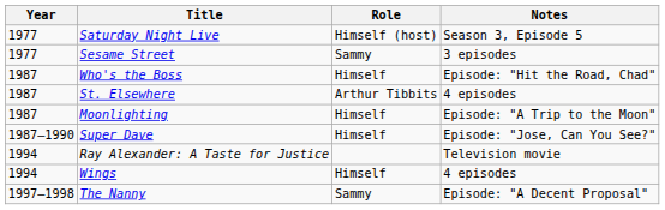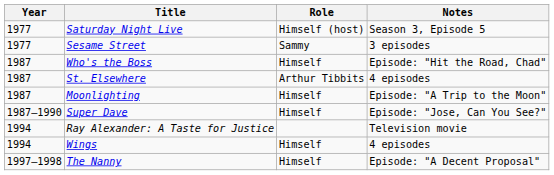The Nanny | Role: Sammy -> Himself
